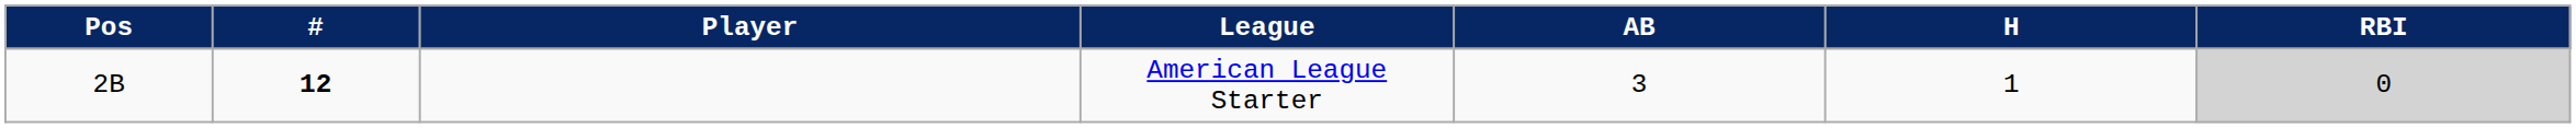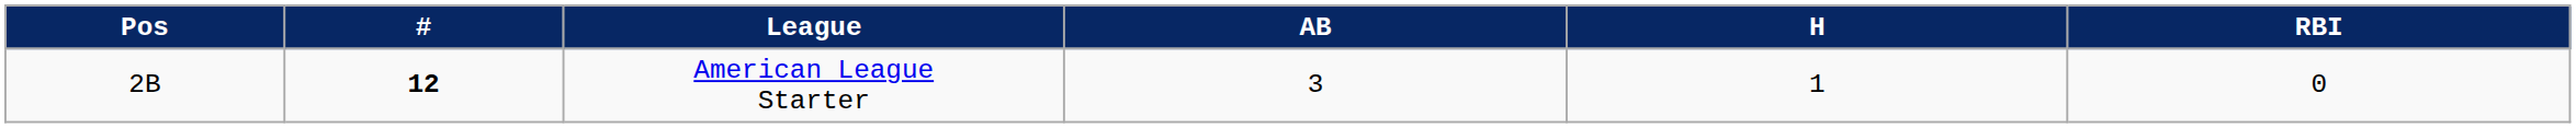- column: Player
American League Starter | RBI: lightgrey background -> no background
